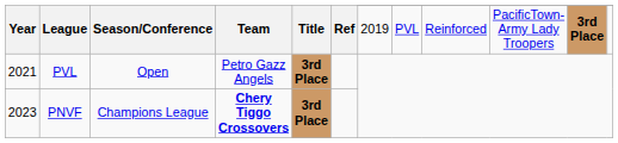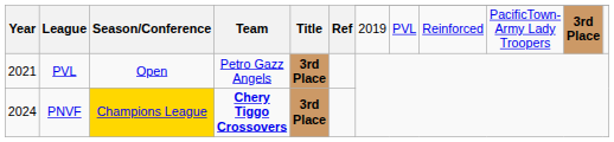PNVF | Year: 2023 -> 2024
PNVF | Season/Conference: no background -> gold background
